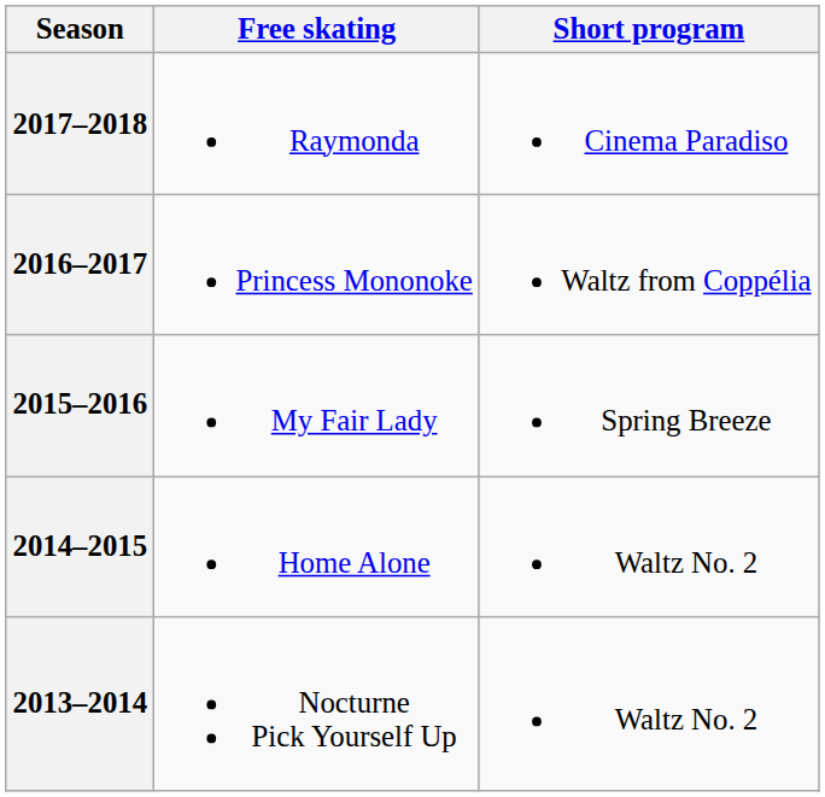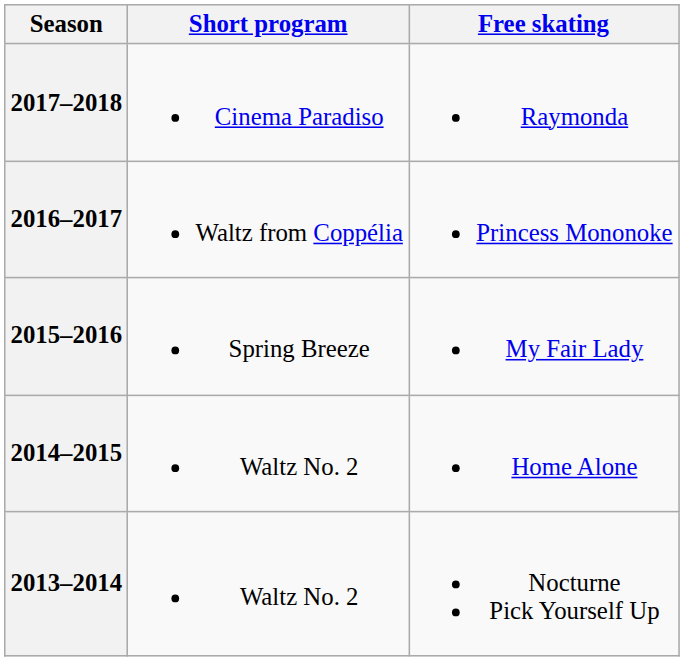columns swapped: Short program <-> Free skating
